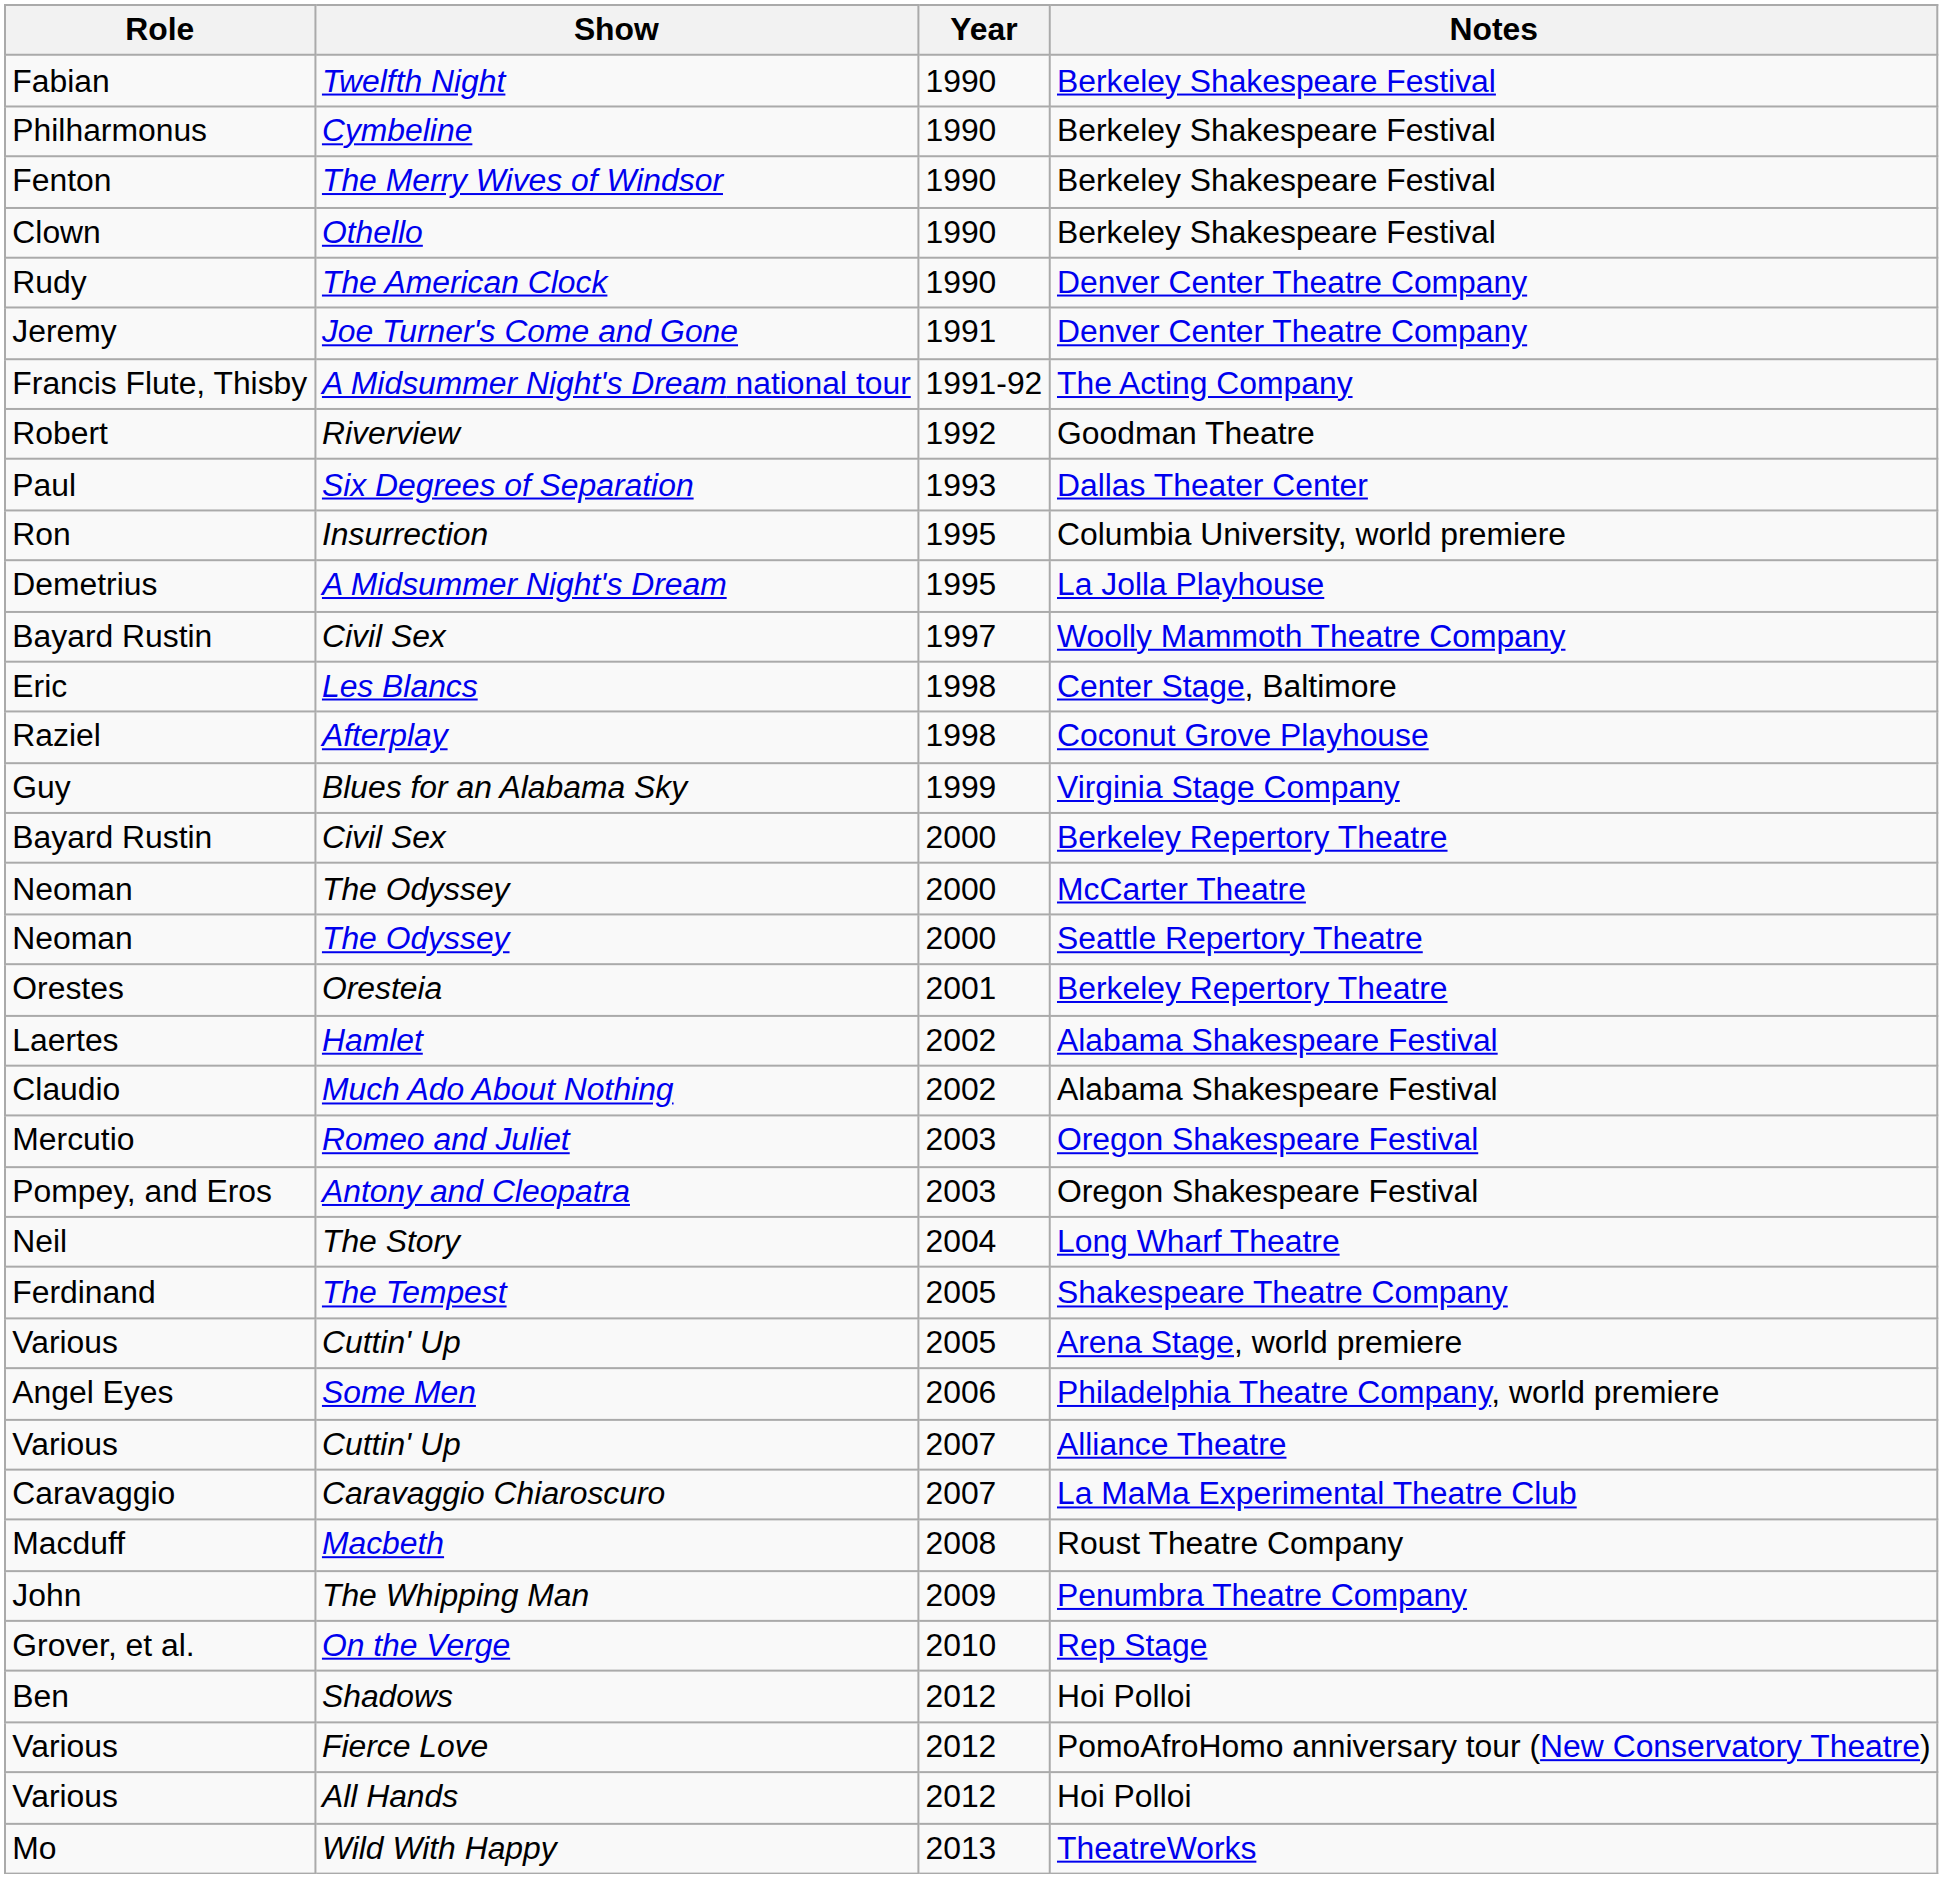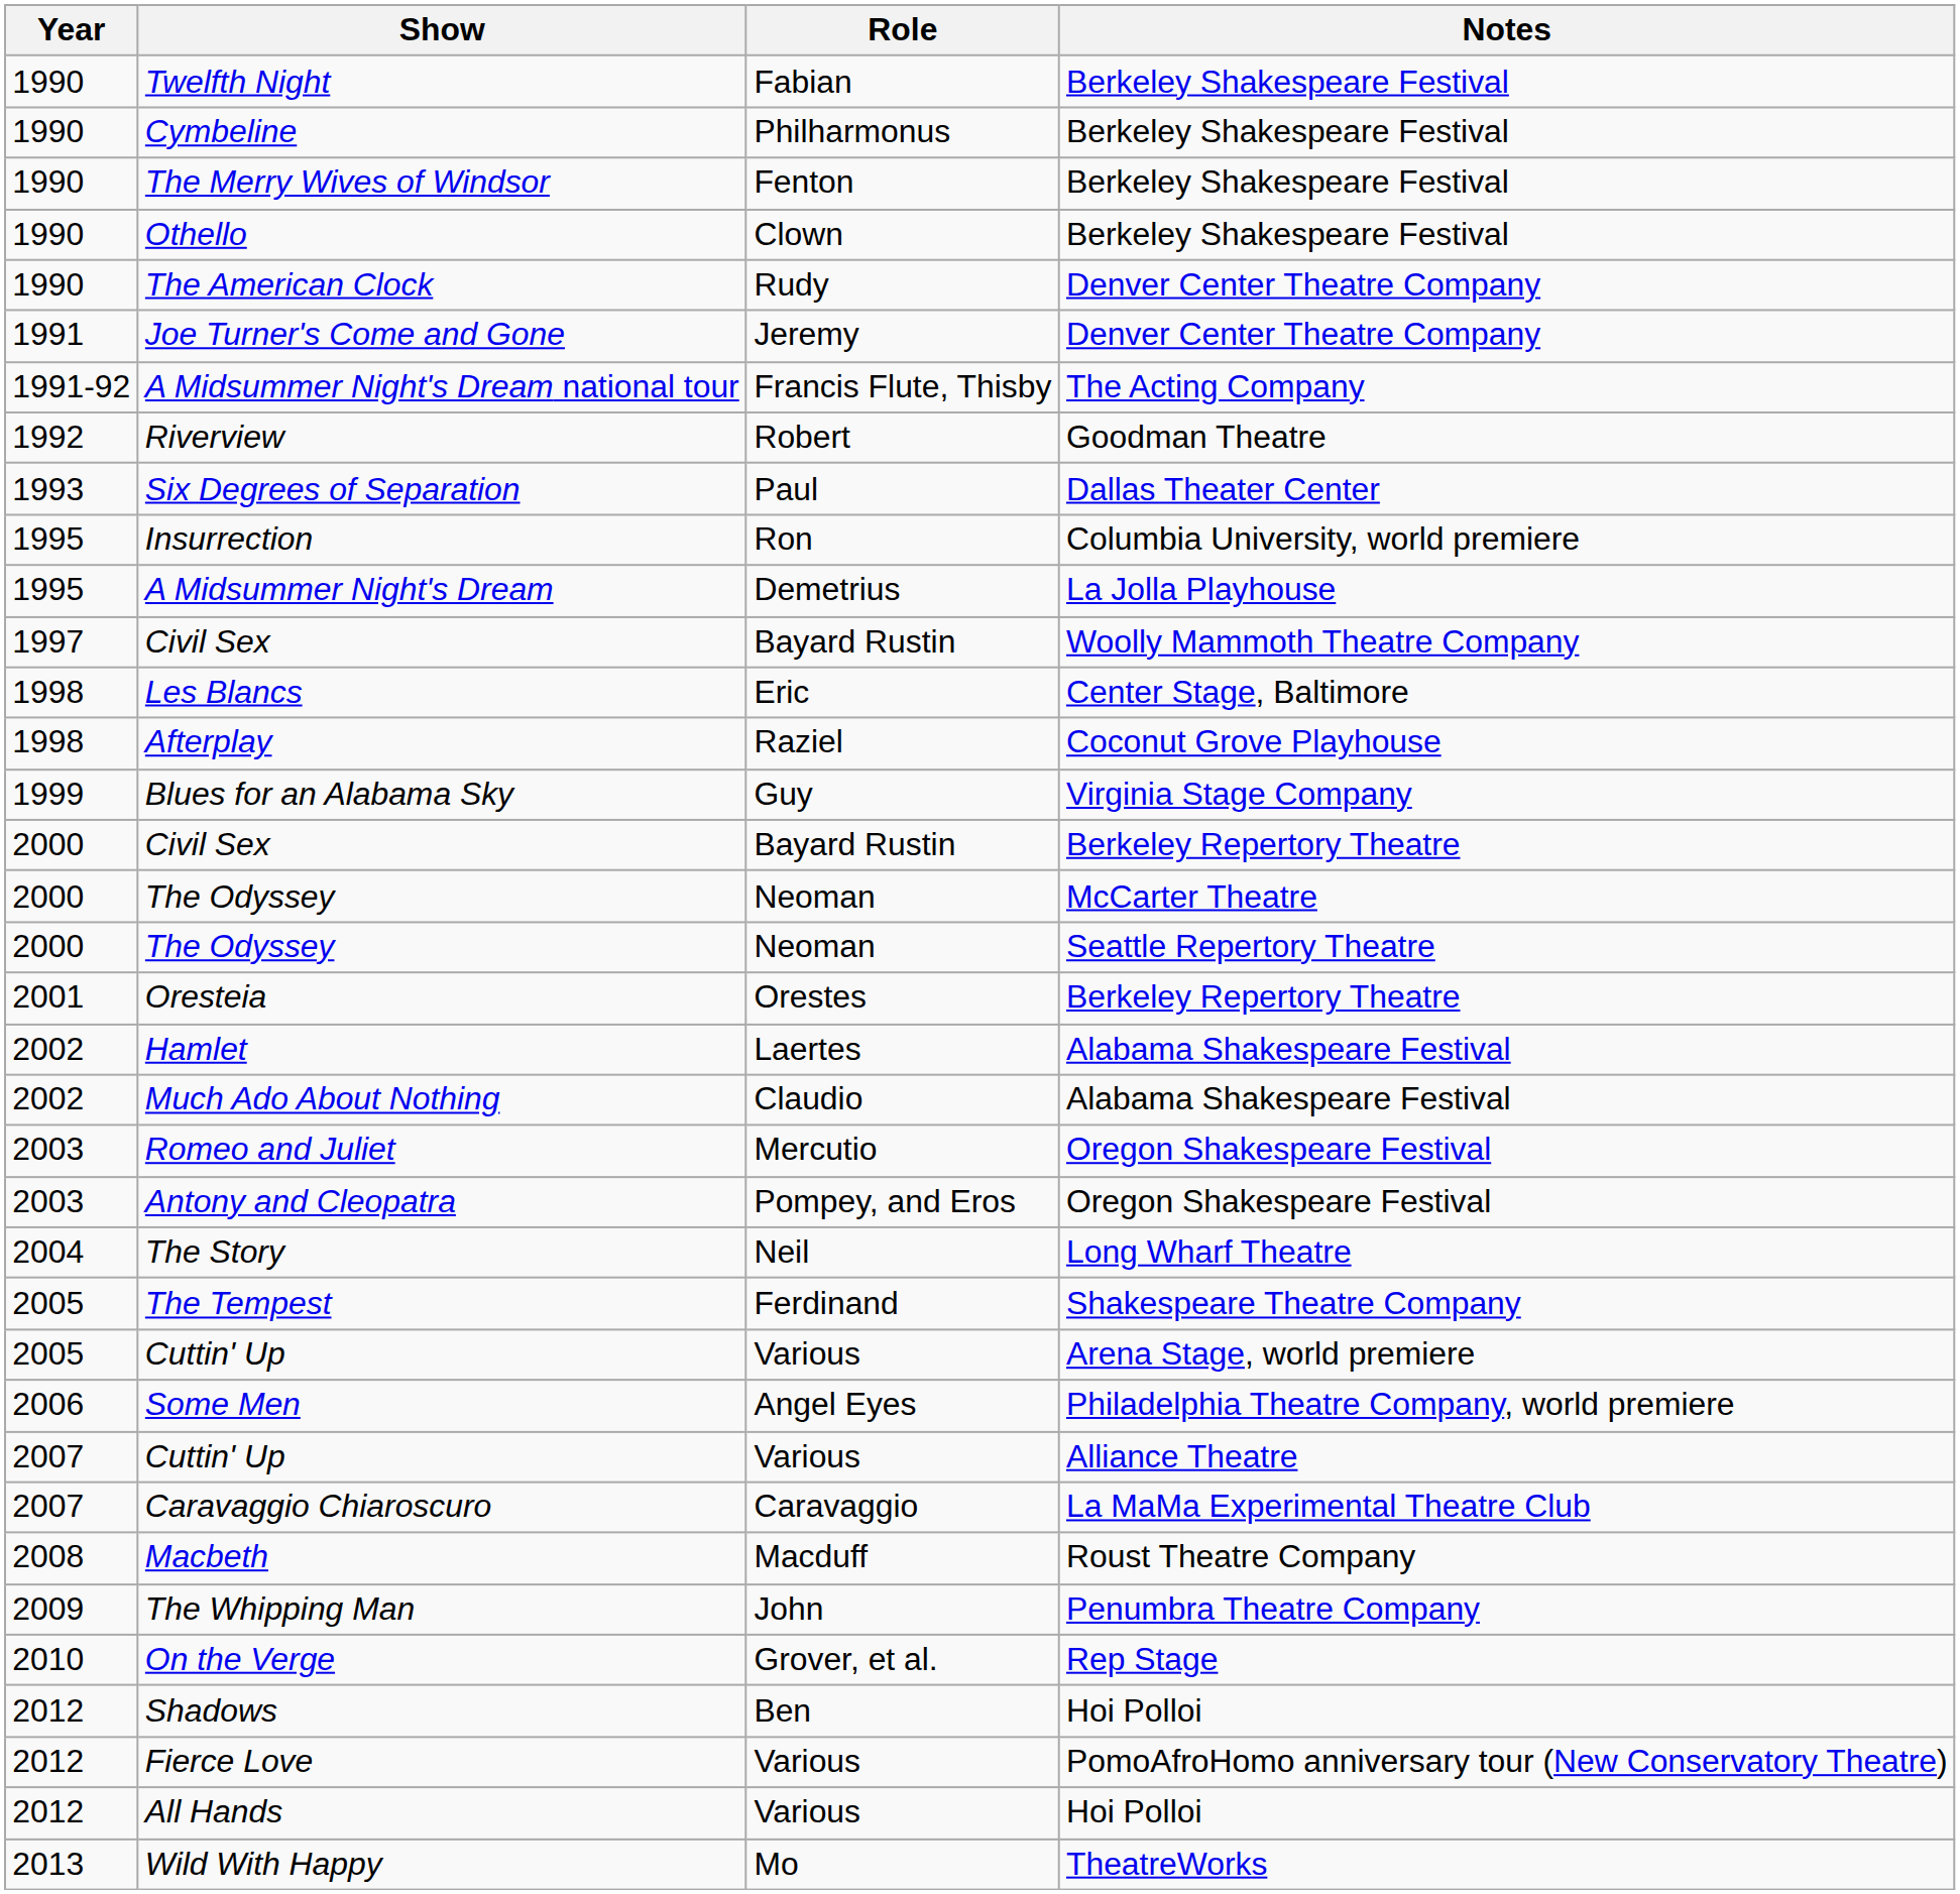columns swapped: Year <-> Role
